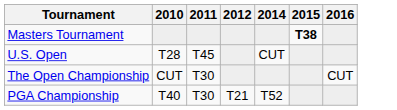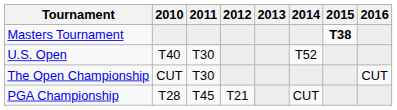+ column: 2013
U.S. Open | 2010: T28 -> T40
U.S. Open | 2011: T45 -> T30
U.S. Open | 2014: CUT -> T52
PGA Championship | 2010: T40 -> T28
PGA Championship | 2011: T30 -> T45
PGA Championship | 2014: T52 -> CUT
